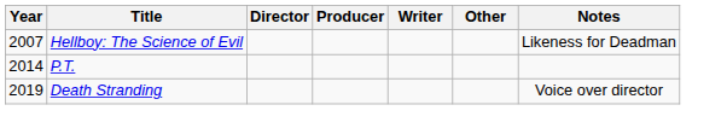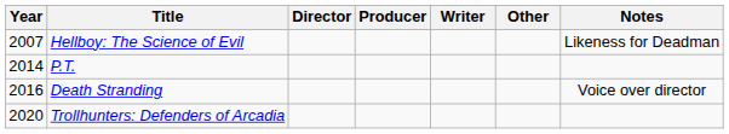Death Stranding | Year: 2019 -> 2016
+ row: 2020 | Trollhunters: Defenders of Arcadia
